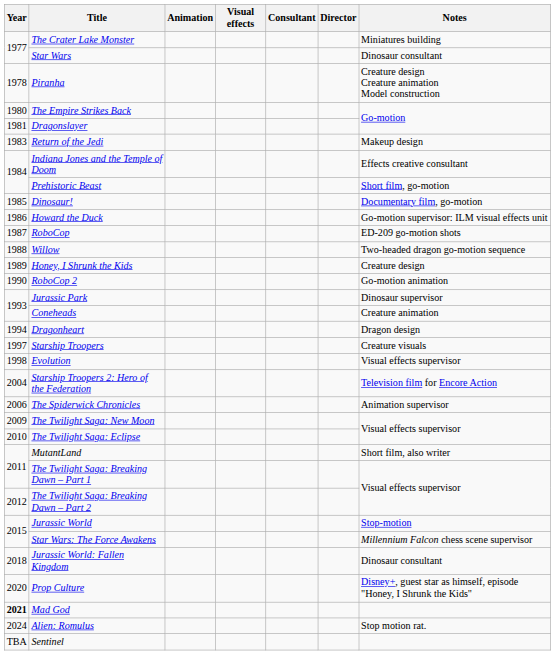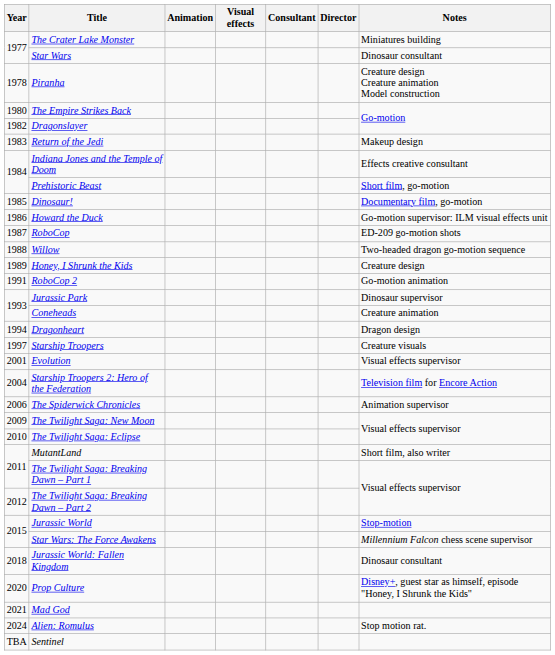Dragonslayer | Year: 1981 -> 1982
RoboCop 2 | Year: 1990 -> 1991
Evolution | Year: 1998 -> 2001
Mad God | Year: bold -> normal
